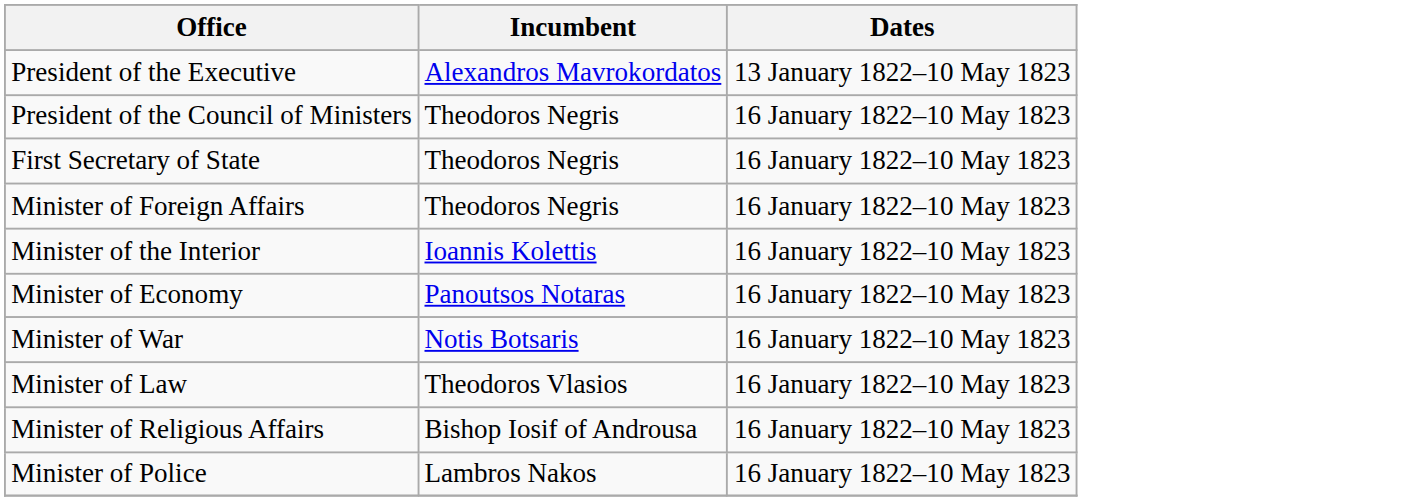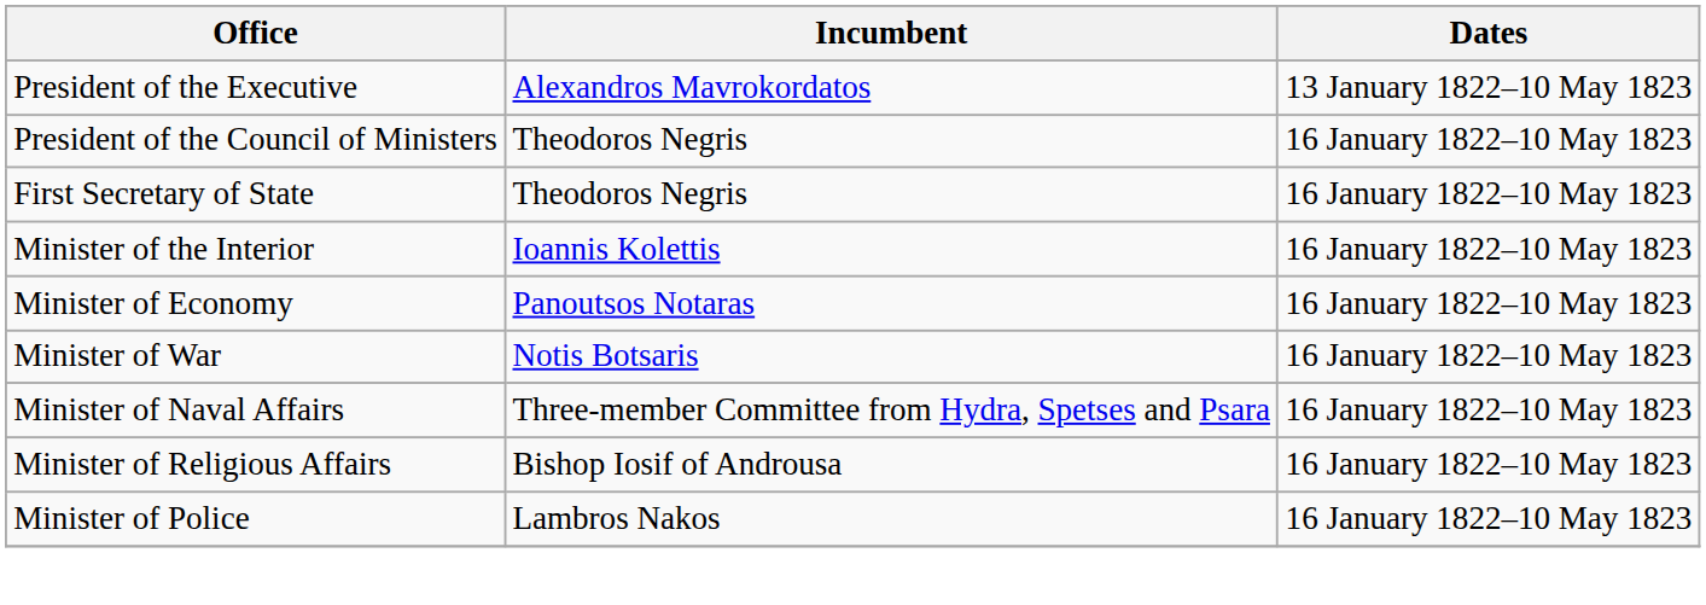- row: Minister of Foreign Affairs | Theodoros Negris | 16 January 1822–10 May 1823
+ row: Minister of Naval Affairs | Τhree-member Committee from Hydra, Spetses and Psara | 16 January 1822–10 May 1823
- row: Minister of Law | Theodoros Vlasios | 16 January 1822–10 May 1823
